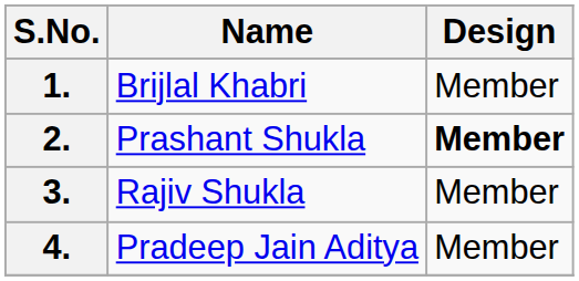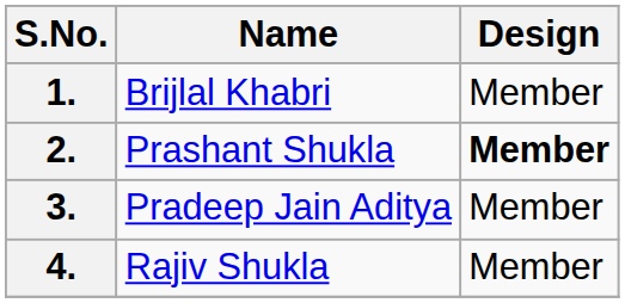3. | Name: Rajiv Shukla -> Pradeep Jain Aditya
4. | Name: Pradeep Jain Aditya -> Rajiv Shukla
